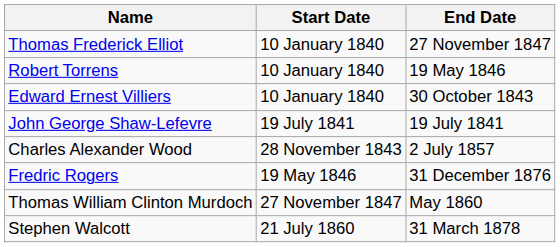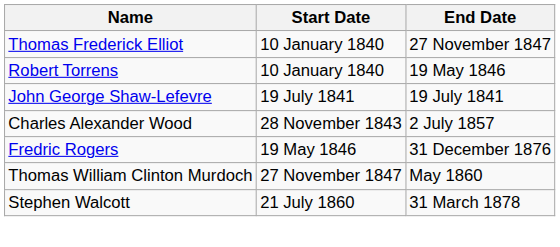- row: Edward Ernest Villiers | 10 January 1840 | 30 October 1843
